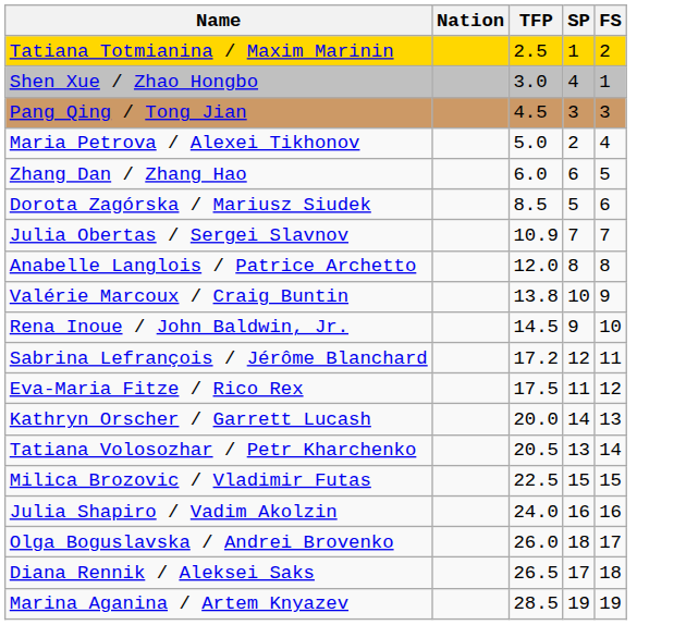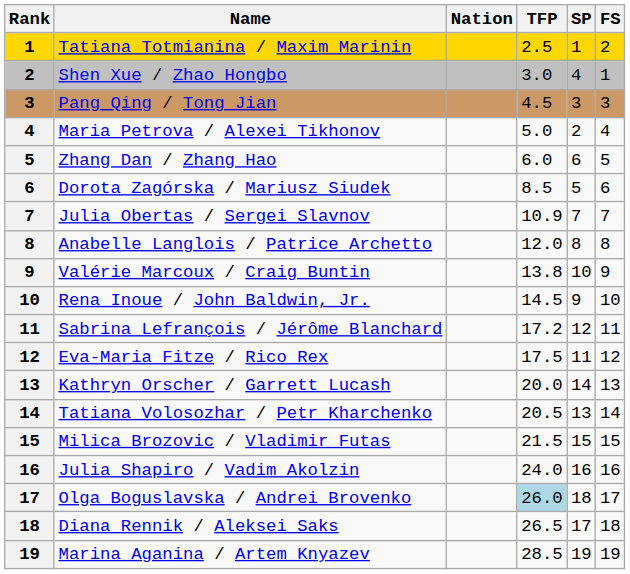+ column: Rank | 1 | 2 | 3 | 4 | 5 | 6 | 7 | 8 | 9 | 10 | 11 | 12 | 13 | 14 | 15 | 16 | 17 | 18 | 19
Milica Brozovic / Vladimir Futas | TFP: 22.5 -> 21.5
Olga Boguslavska / Andrei Brovenko | TFP: no background -> lightblue background
